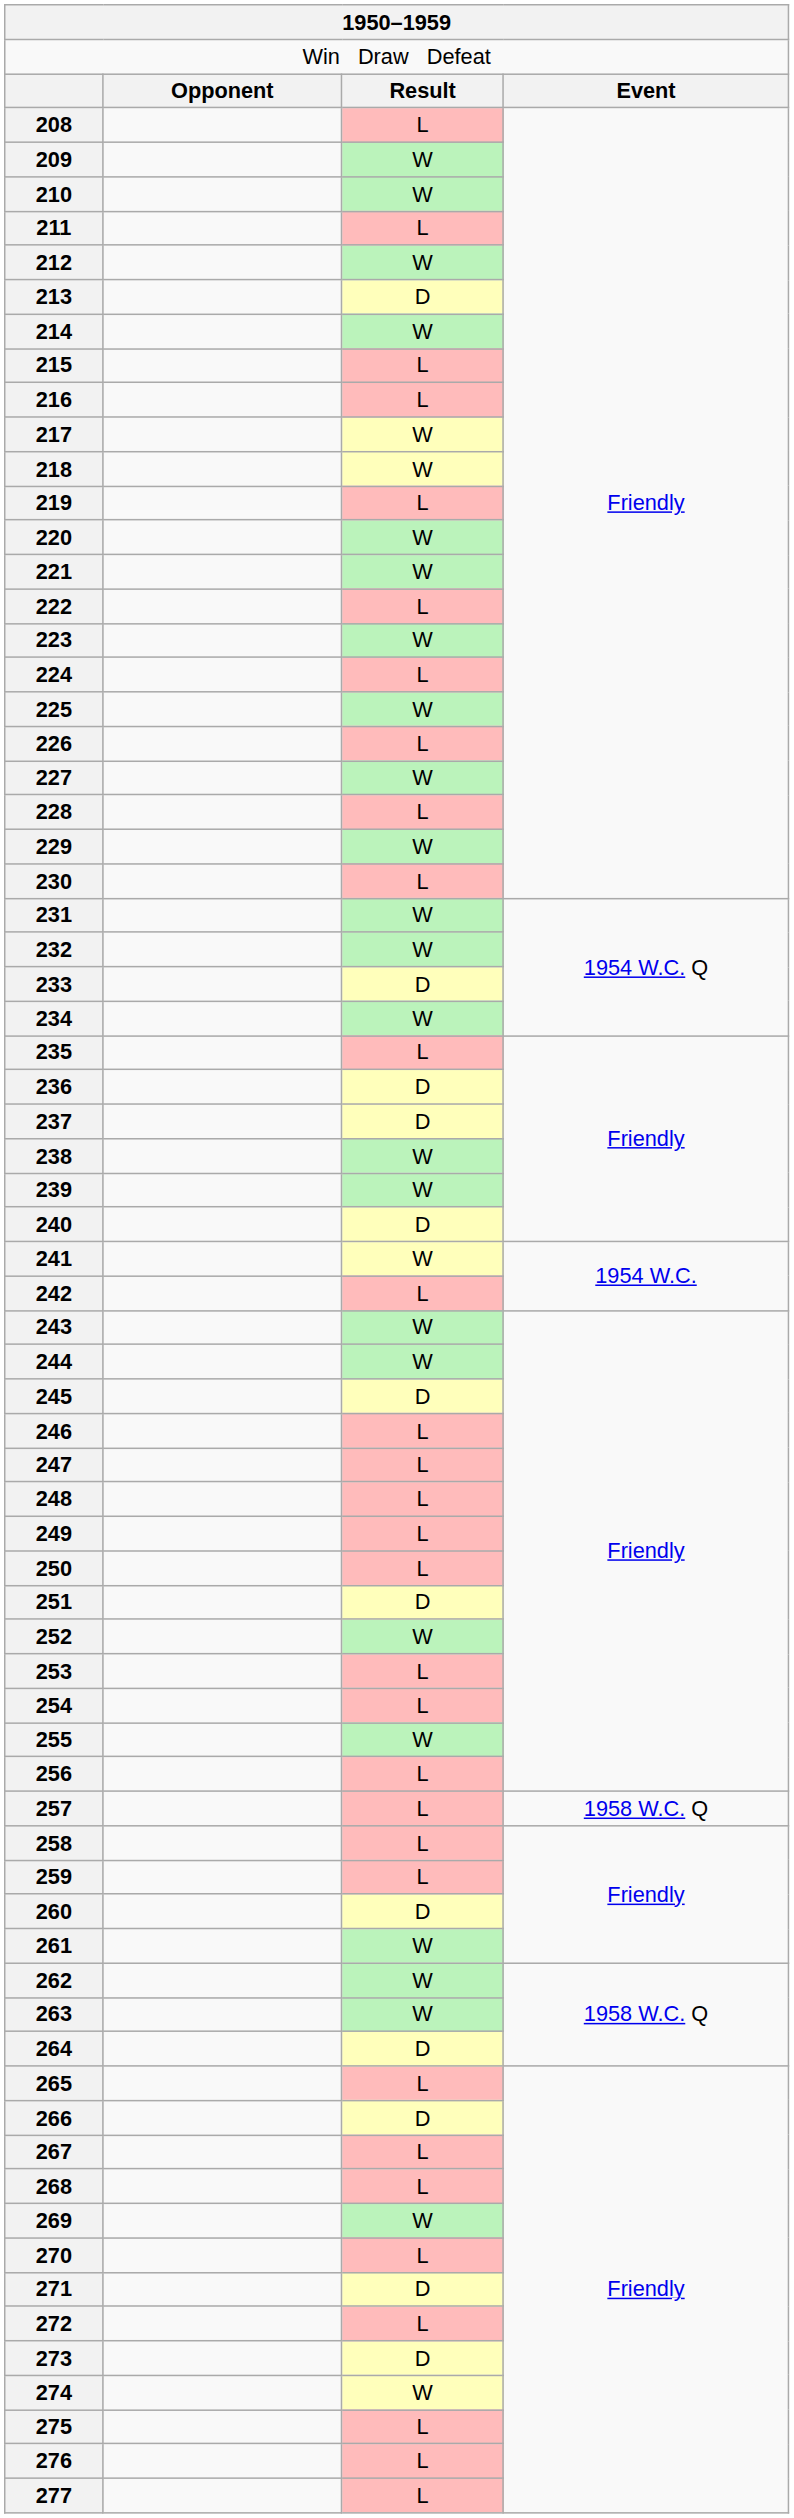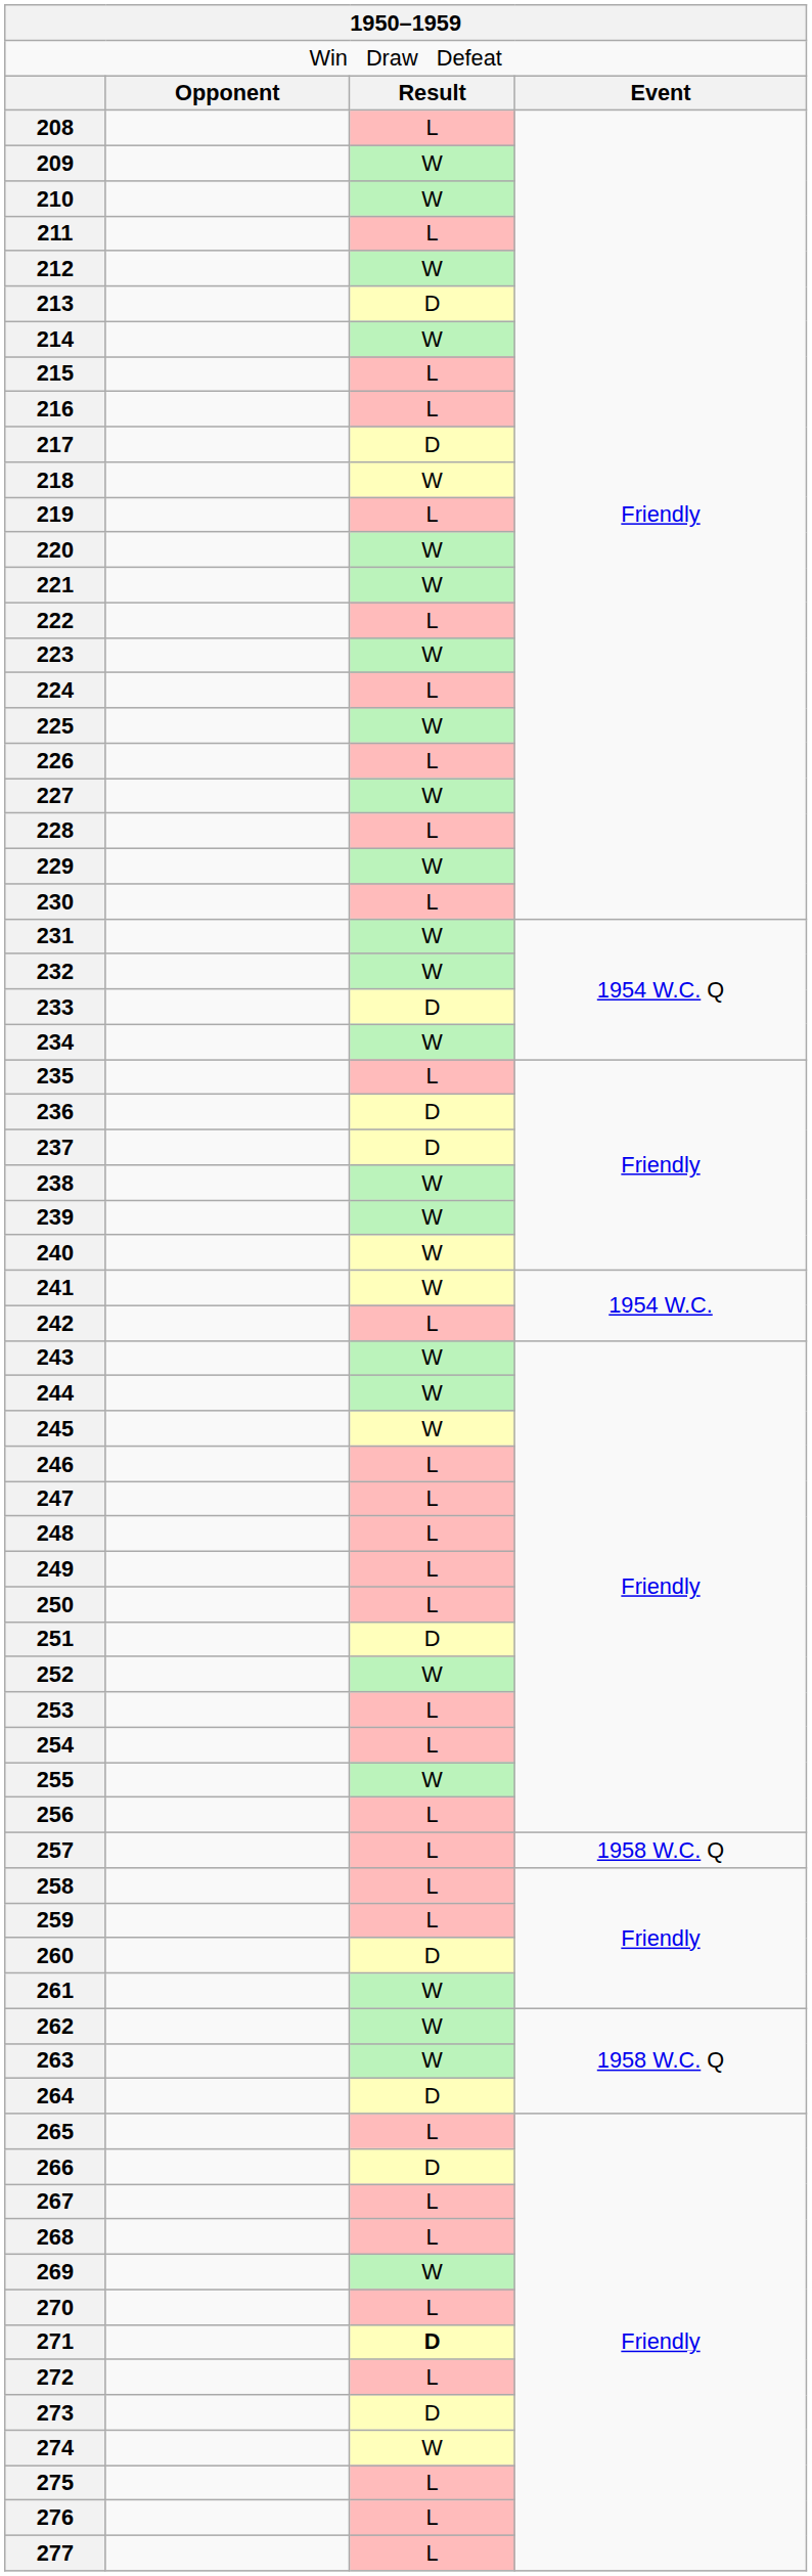217 | column 3: W -> D
240 | column 3: D -> W
245 | column 3: D -> W
271 | column 3: normal -> bold
